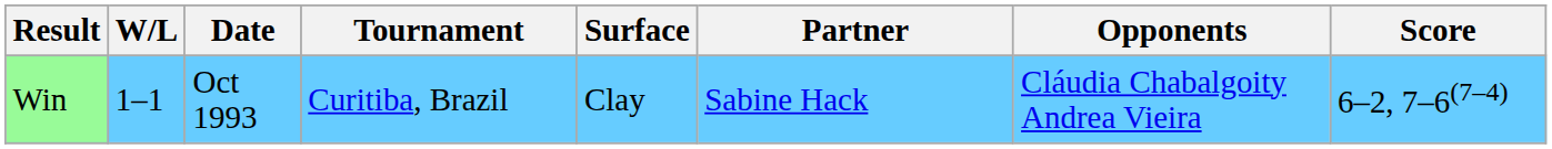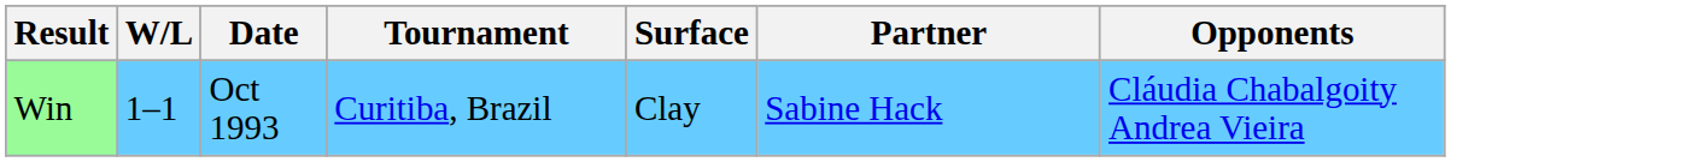- column: Score | 6–2, 7–6(7–4)
